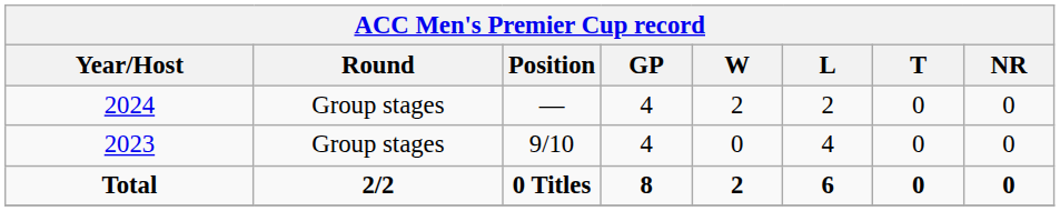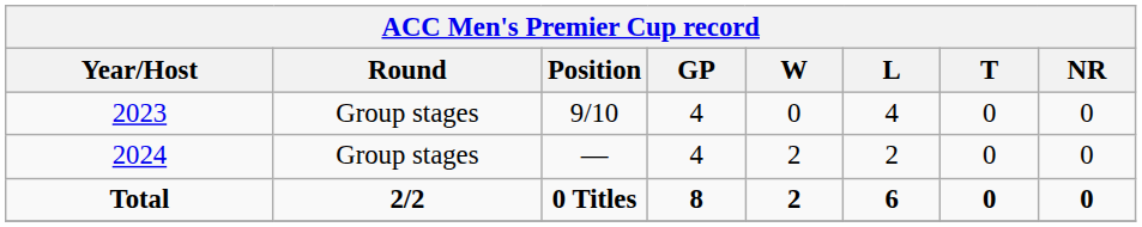rows swapped: 2023 <-> 2024
